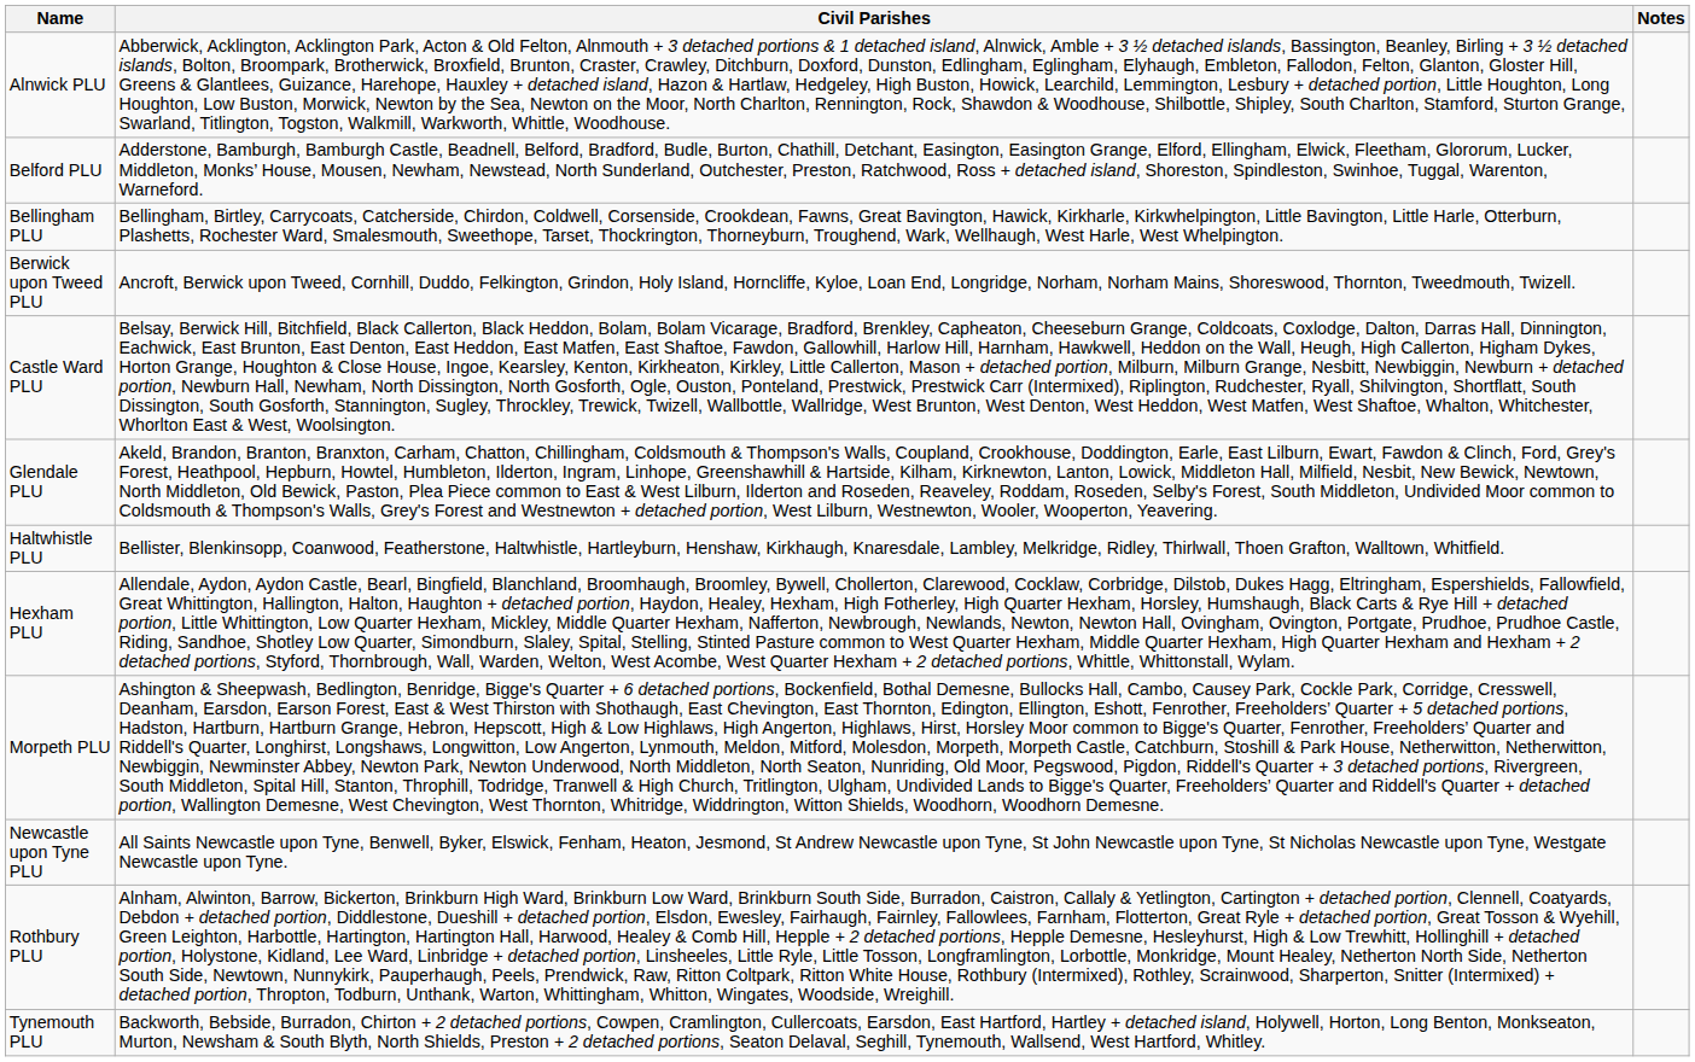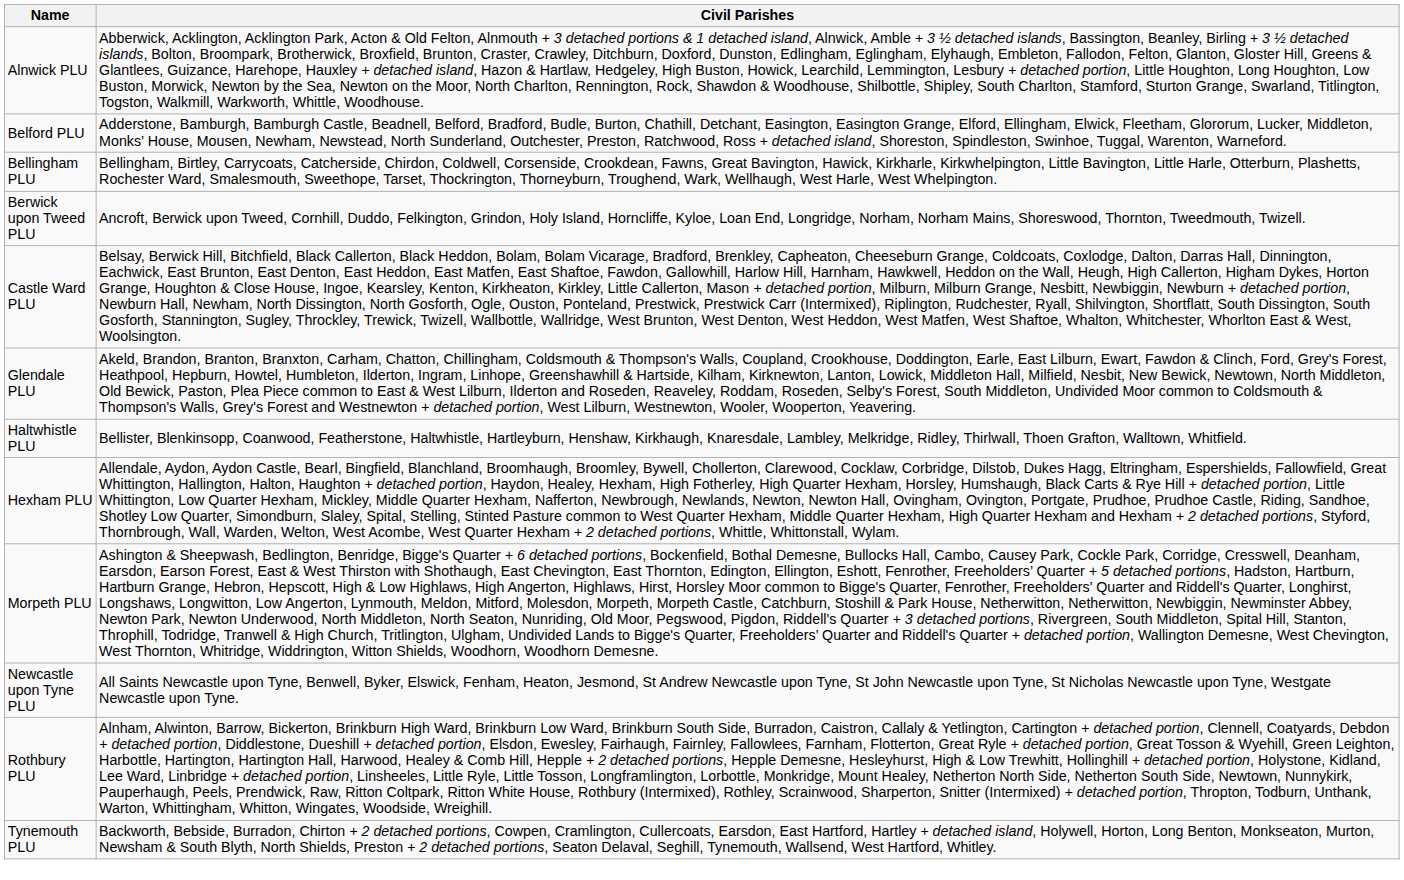- column: Notes
